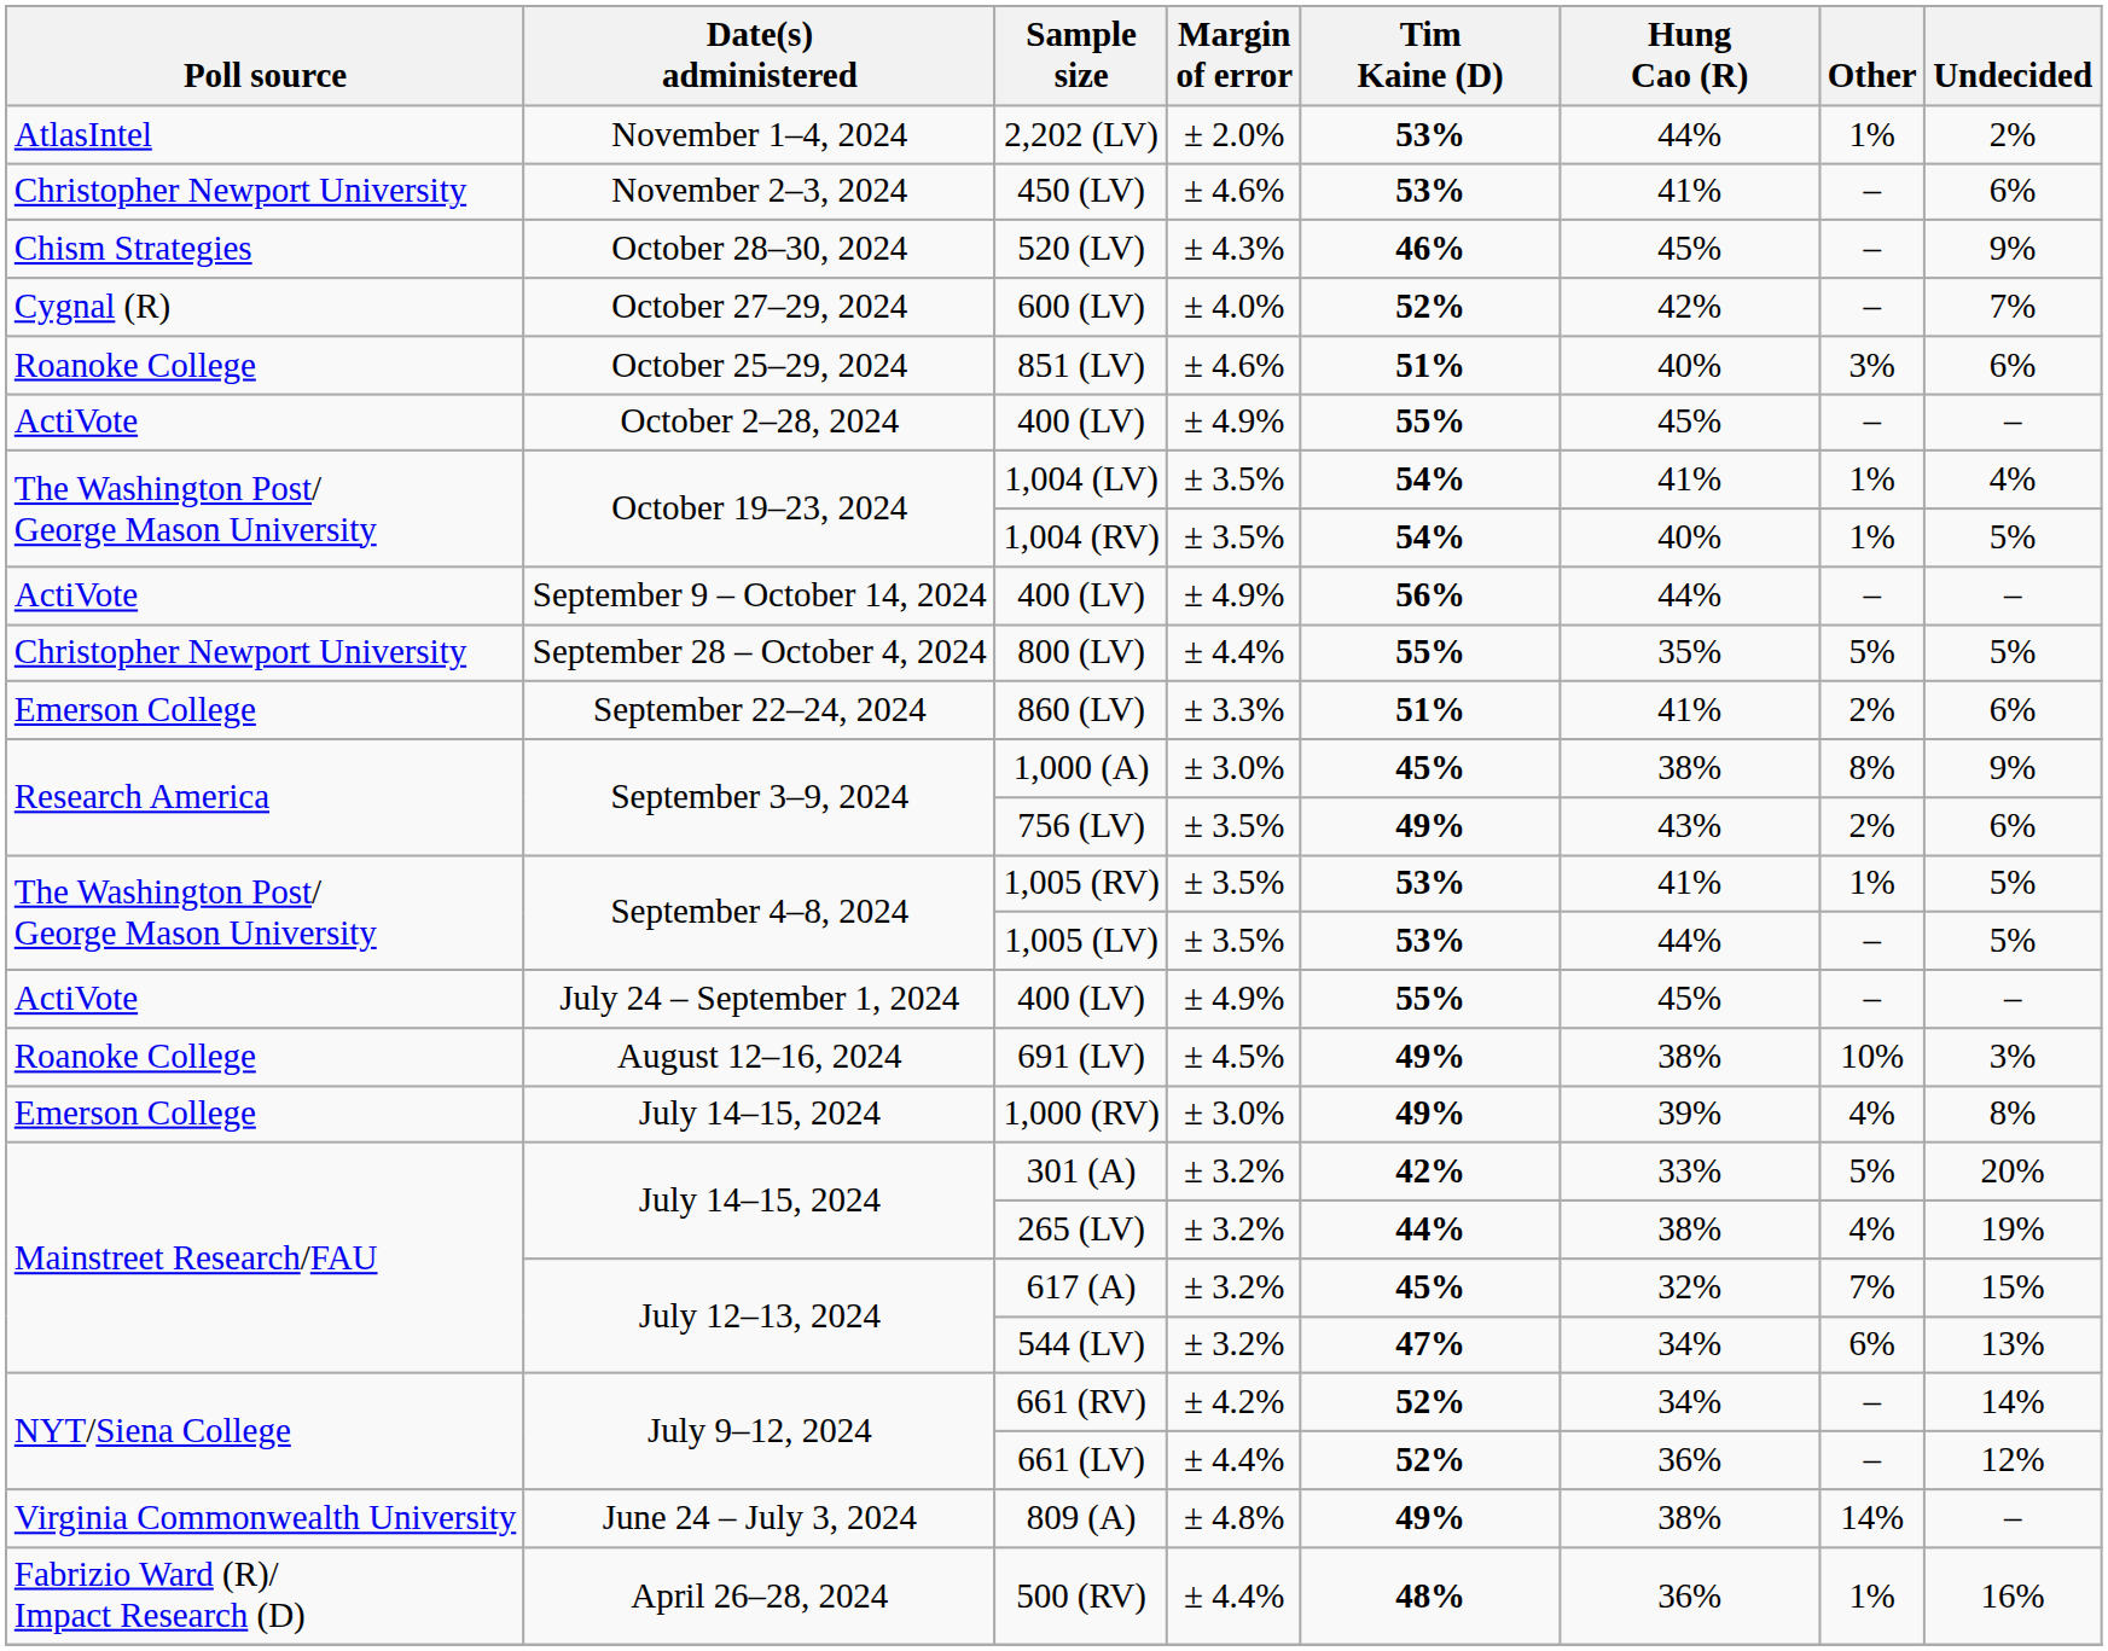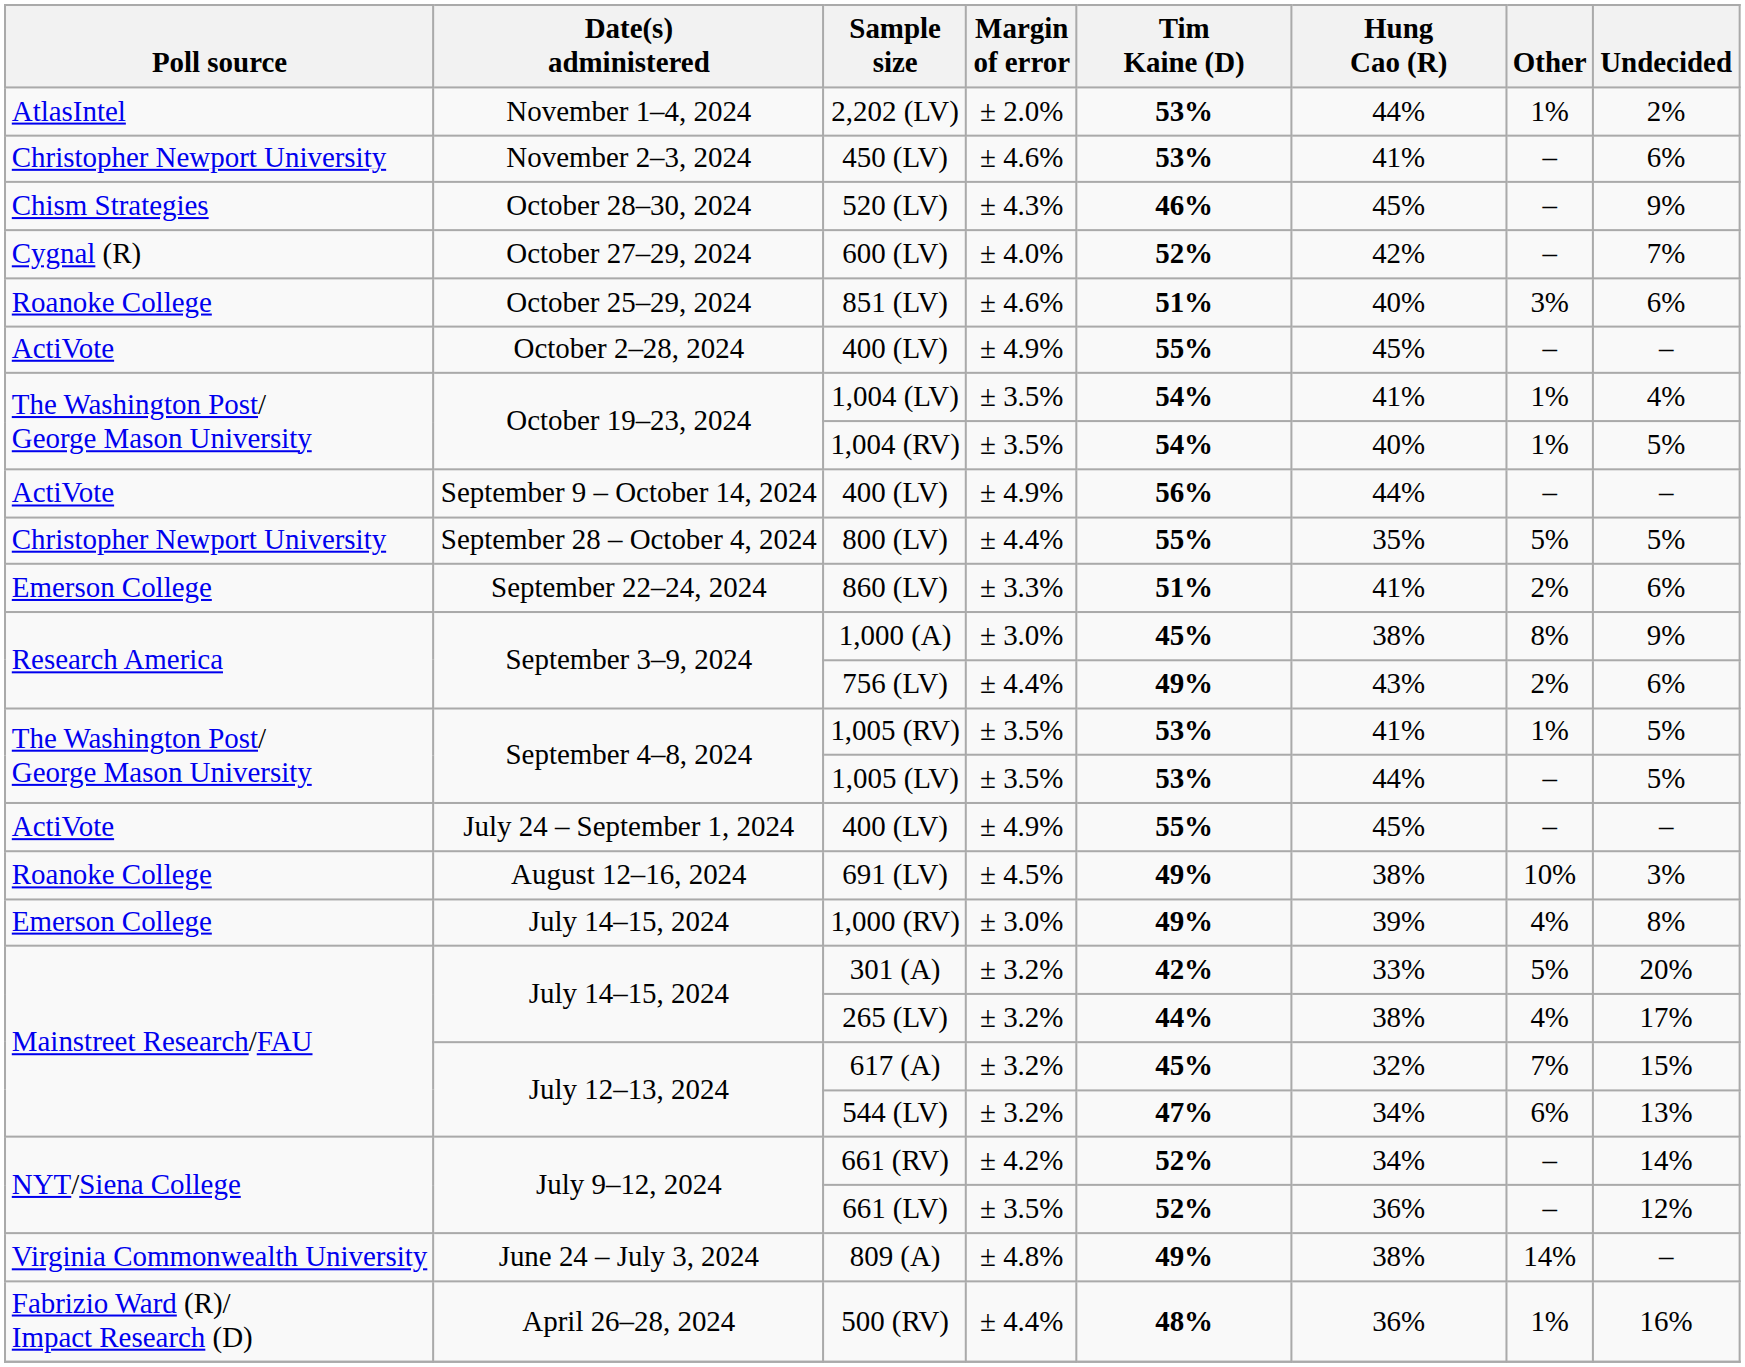756 (LV) | Margin of error: ± 3.5% -> ± 4.4%
265 (LV) | Undecided: 19% -> 17%
661 (LV) | Margin of error: ± 4.4% -> ± 3.5%
